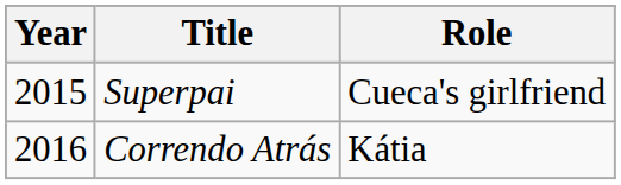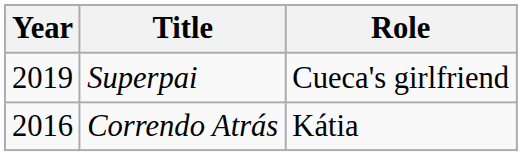Superpai | Year: 2015 -> 2019
